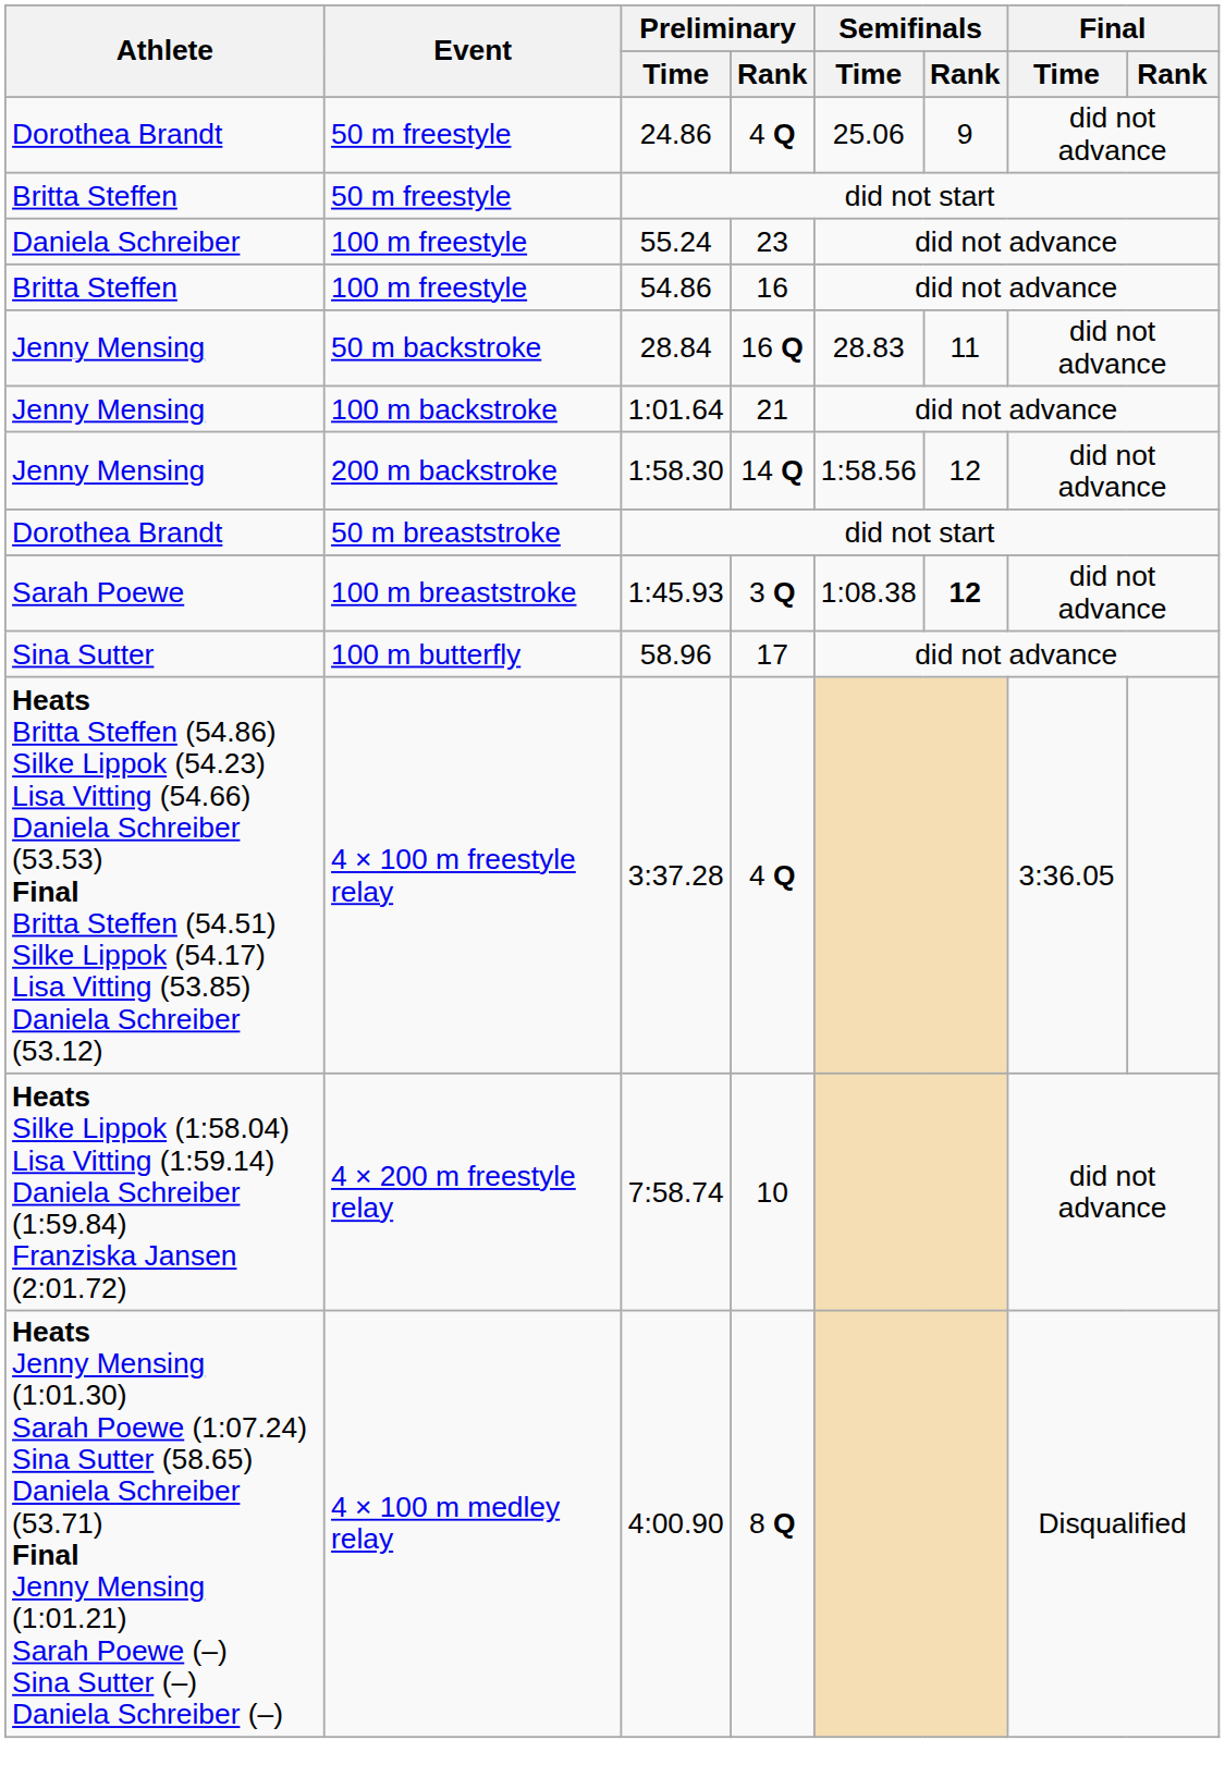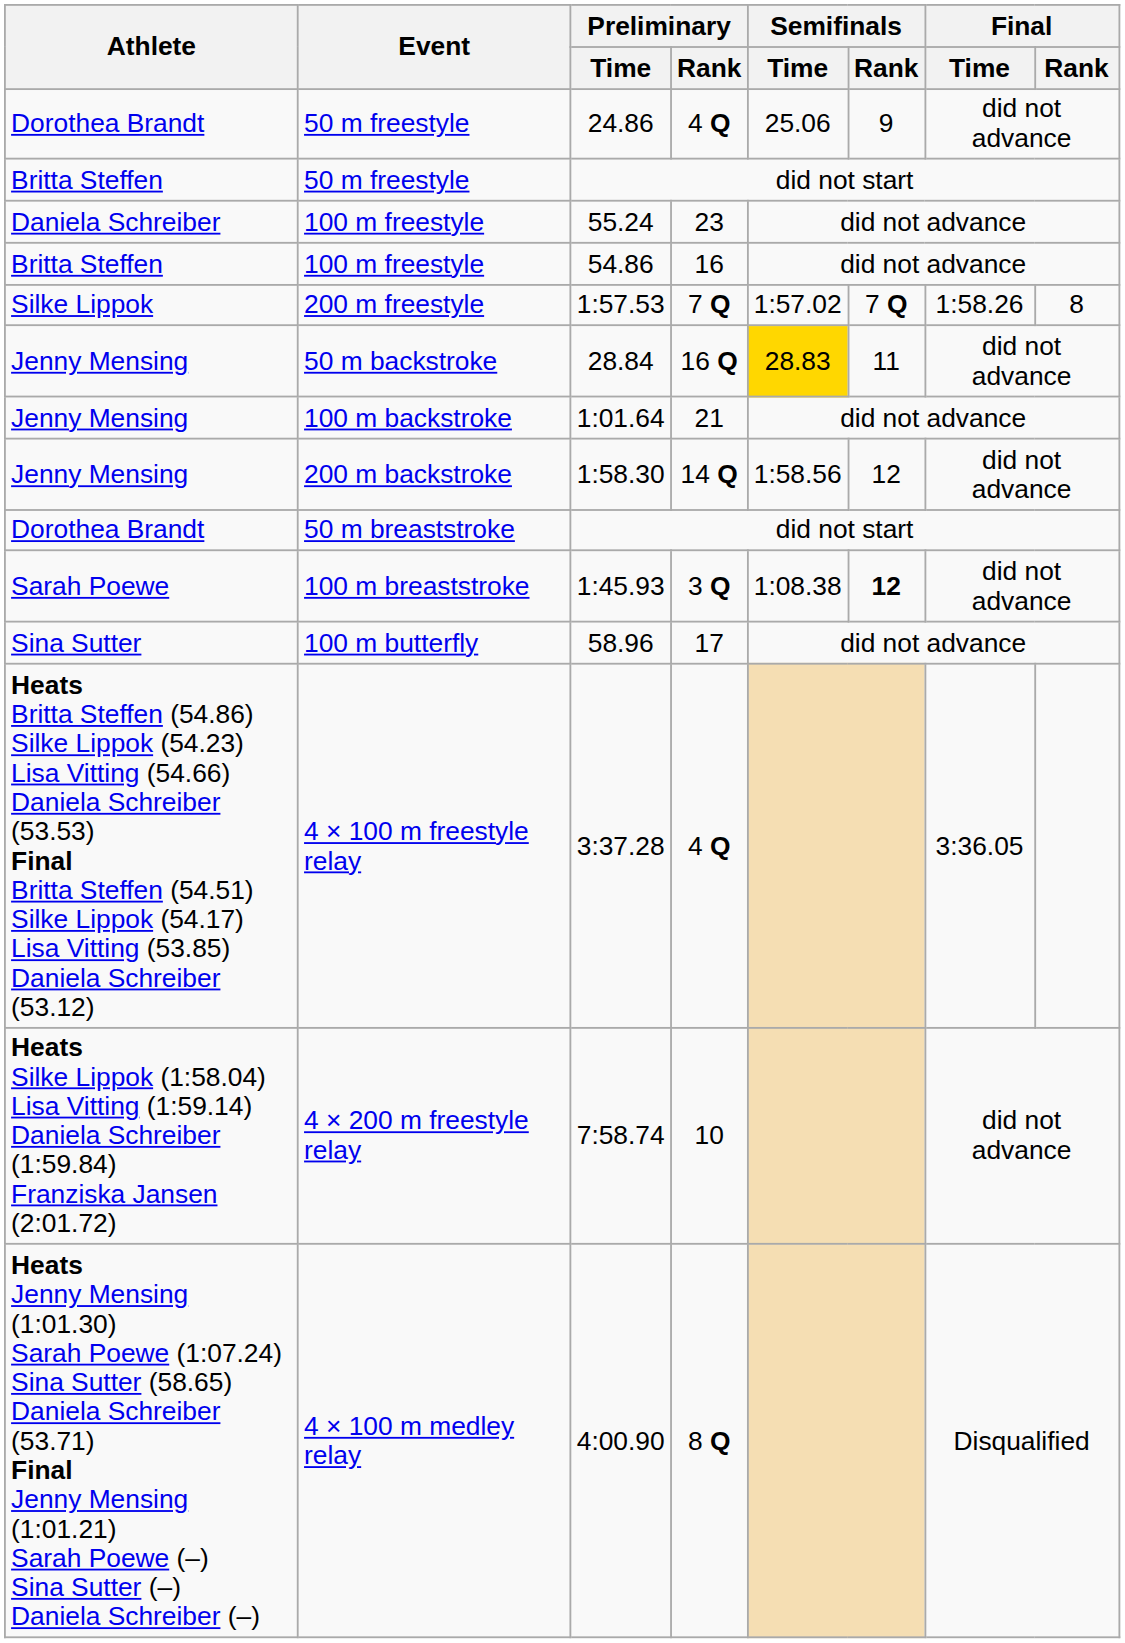+ row: Silke Lippok | 200 m freestyle | 1:57.53 | 7 Q | 1:57.02 | 7 Q | 1:58.26 | 8
28.84 | Semifinals / Time: no background -> gold background
